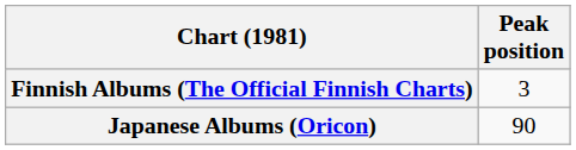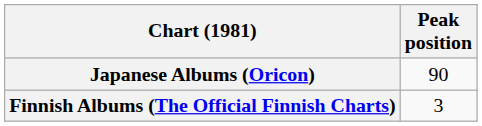rows swapped: Finnish Albums (The Official Finnish Charts) <-> Japanese Albums (Oricon)
